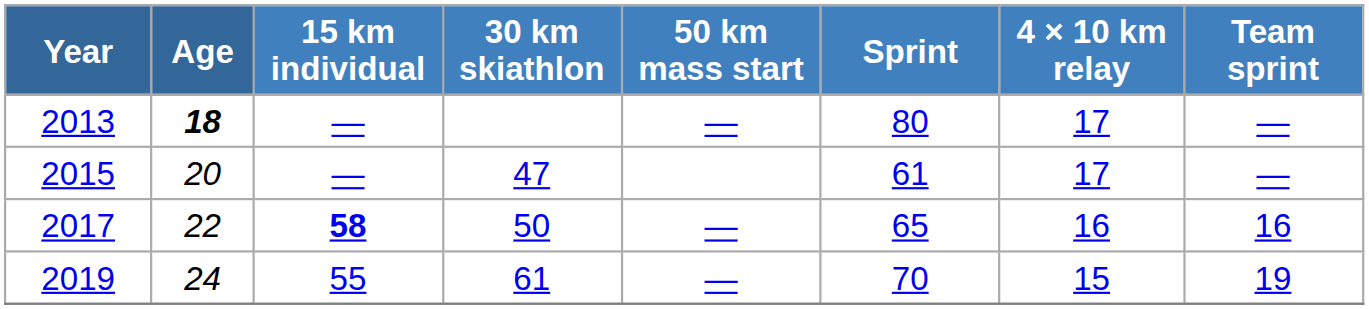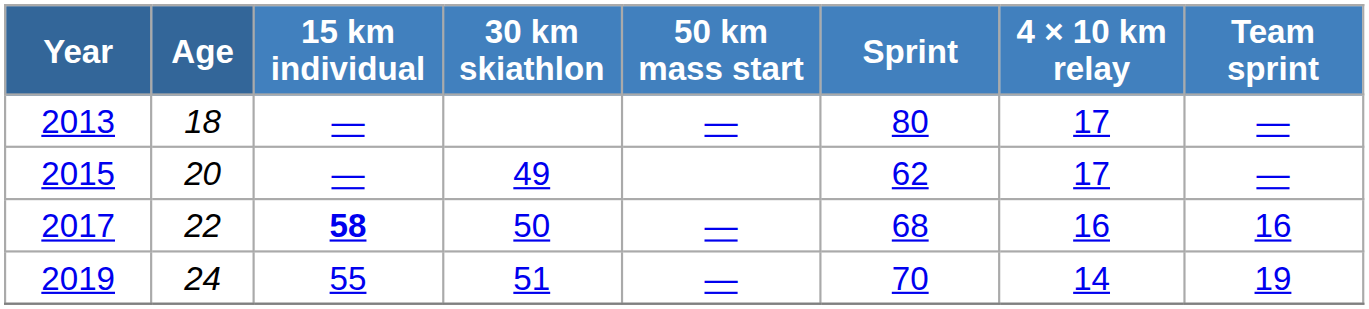2013 | Age: bold -> normal
2015 | 30 km skiathlon: 47 -> 49
2015 | Sprint: 61 -> 62
2017 | Sprint: 65 -> 68
2019 | 30 km skiathlon: 61 -> 51
2019 | 4 × 10 km relay: 15 -> 14
